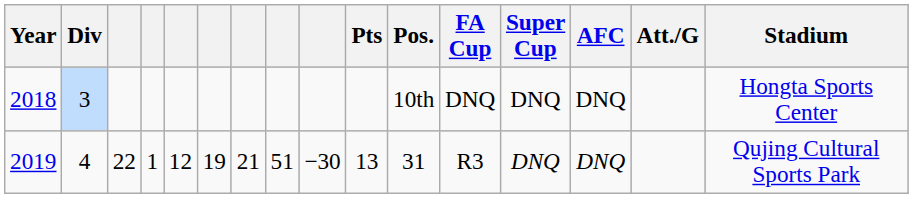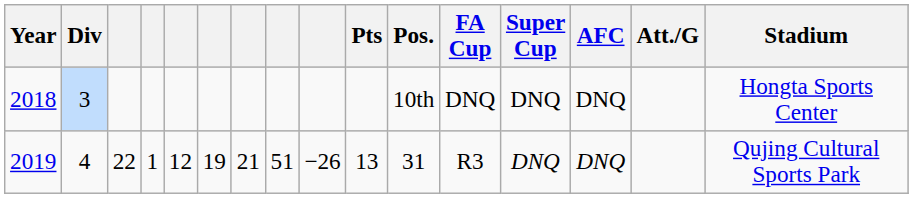2019 | column 9: −30 -> −26
